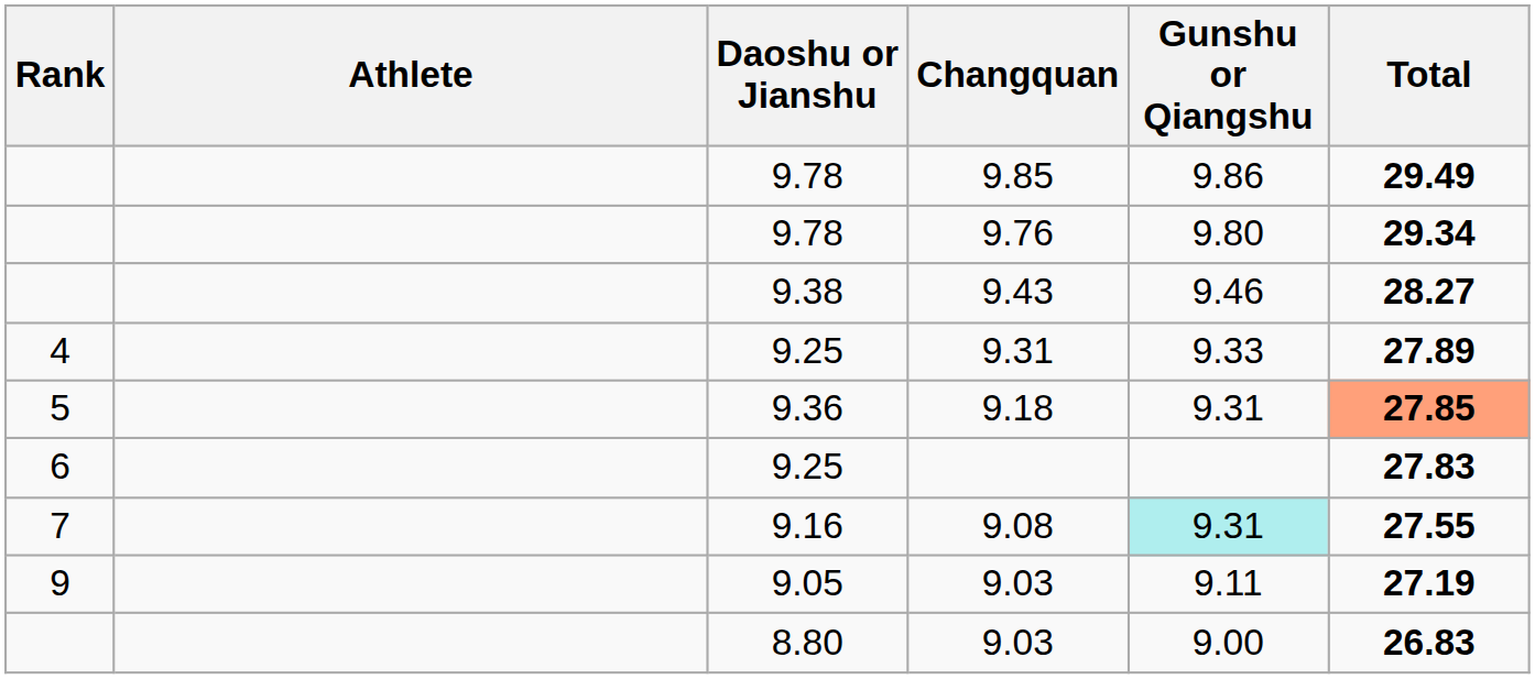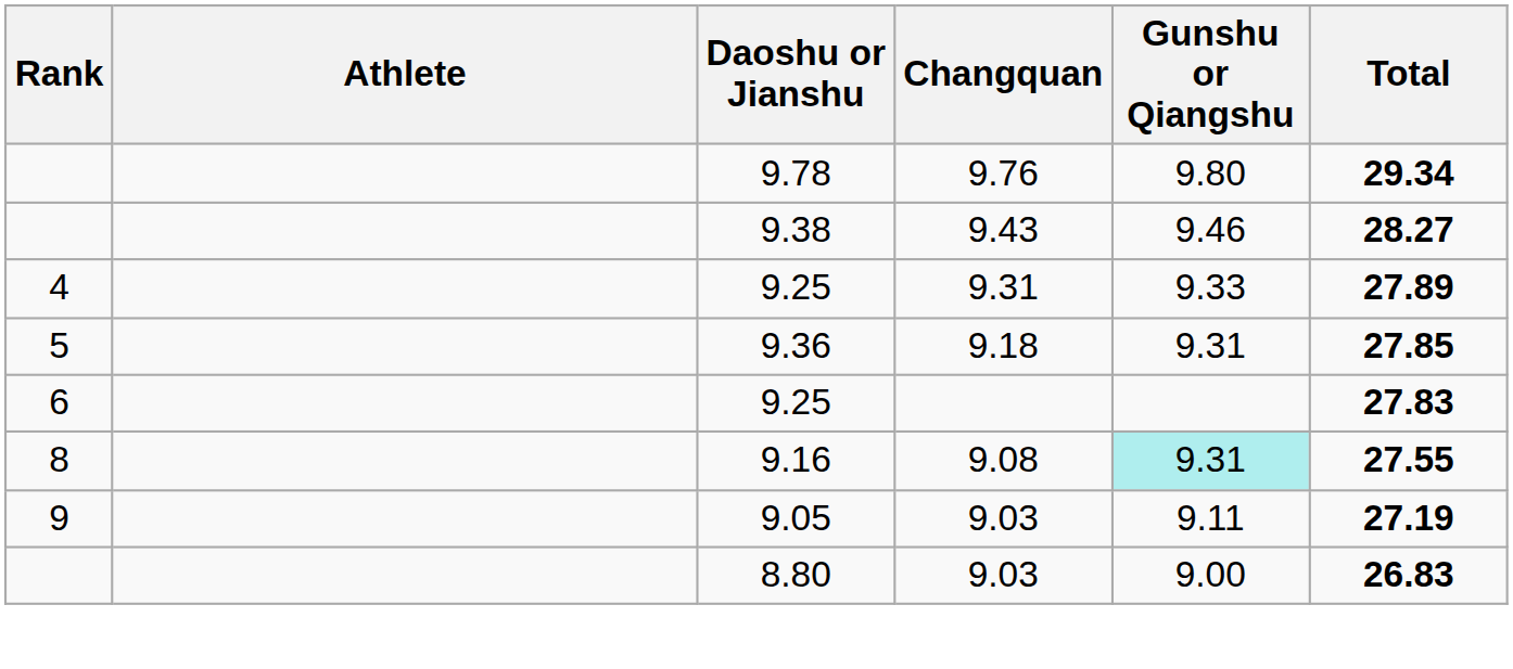- row: 9.78 | 9.85 | 9.86 | 29.49
9.18 | Total: lightsalmon background -> no background
9.08 | Rank: 7 -> 8
